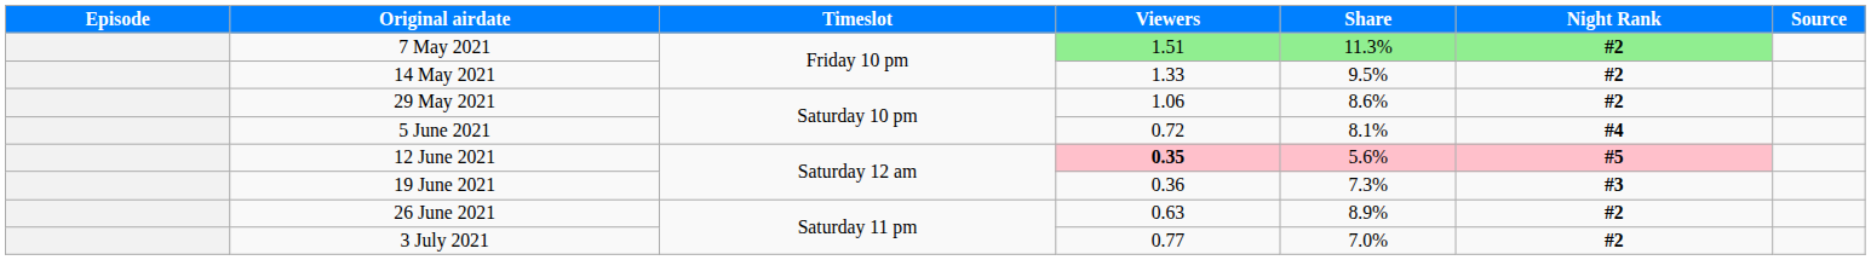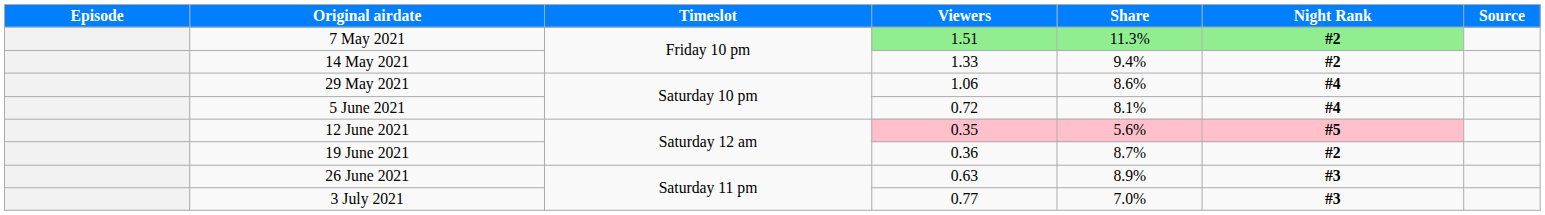14 May 2021 | Share: 9.5% -> 9.4%
29 May 2021 | Night Rank: #2 -> #4
12 June 2021 | Viewers: bold -> normal
19 June 2021 | Share: 7.3% -> 8.7%
19 June 2021 | Night Rank: #3 -> #2
26 June 2021 | Night Rank: #2 -> #3
3 July 2021 | Night Rank: #2 -> #3
